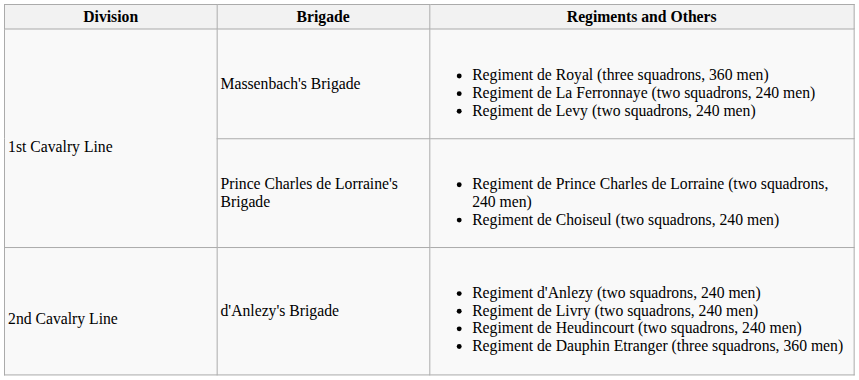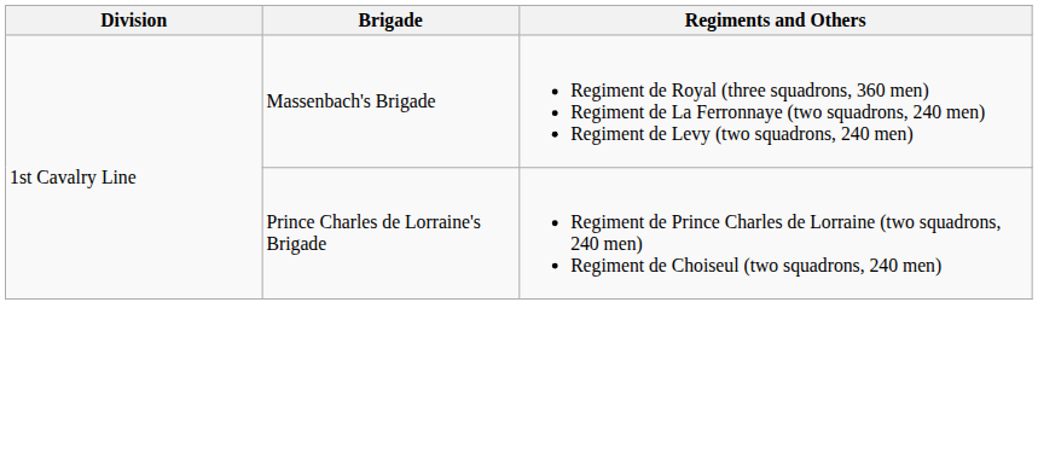- row: 2nd Cavalry Line | d'Anlezy's Brigade | Regiment d'Anlezy (two squadrons, 240 men) Regiment de Livry (two squadrons, 240 men) Regiment de Heudincourt (two squadrons, 240 men) Regiment de Dauphin Etranger (three squadrons, 360 men)
